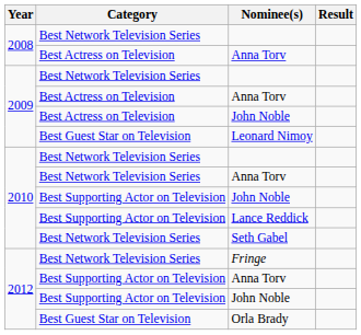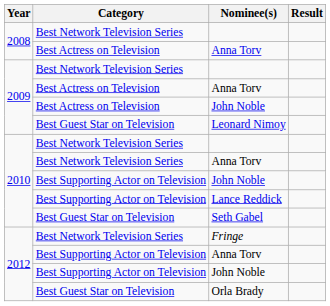Seth Gabel | Category: Best Network Television Series -> Best Guest Star on Television
